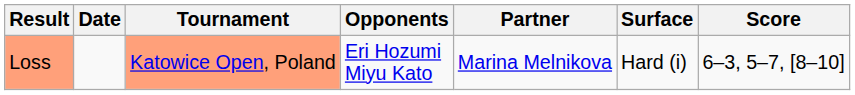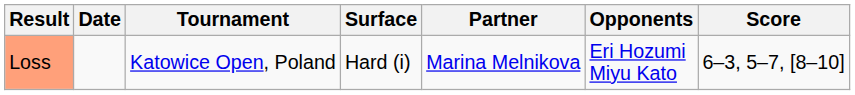columns swapped: Surface <-> Opponents
Loss | Tournament: lightsalmon background -> no background
